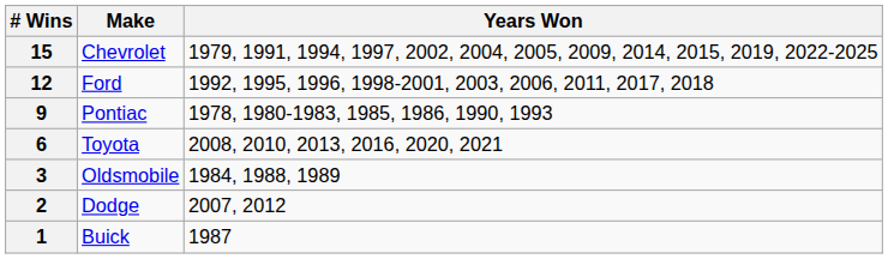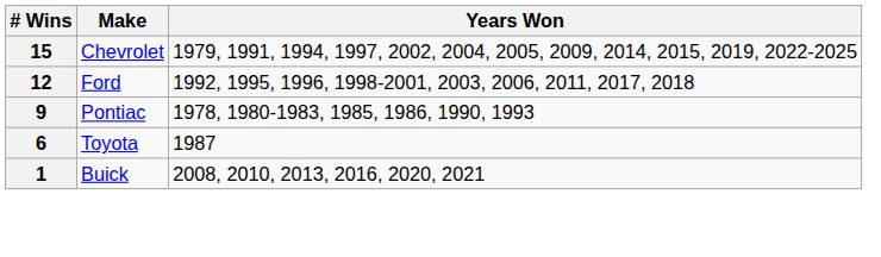6 | Years Won: 2008, 2010, 2013, 2016, 2020, 2021 -> 1987
- row: 3 | Oldsmobile | 1984, 1988, 1989
- row: 2 | Dodge | 2007, 2012
1 | Years Won: 1987 -> 2008, 2010, 2013, 2016, 2020, 2021
